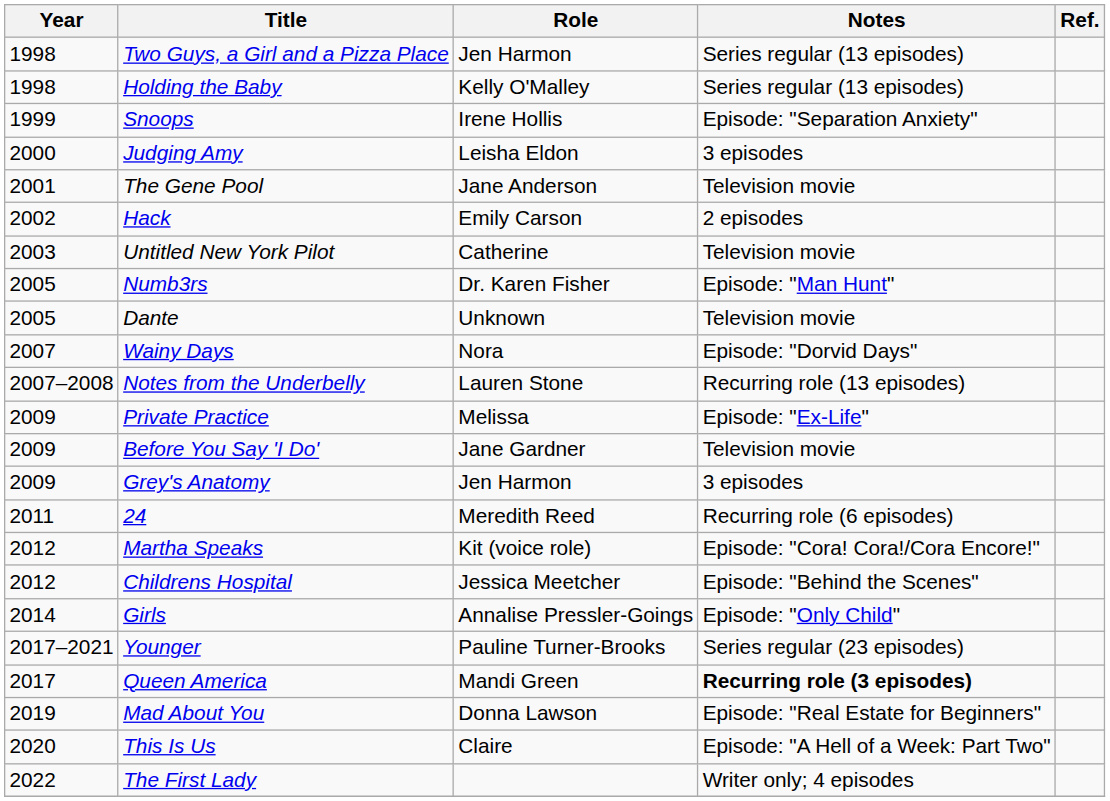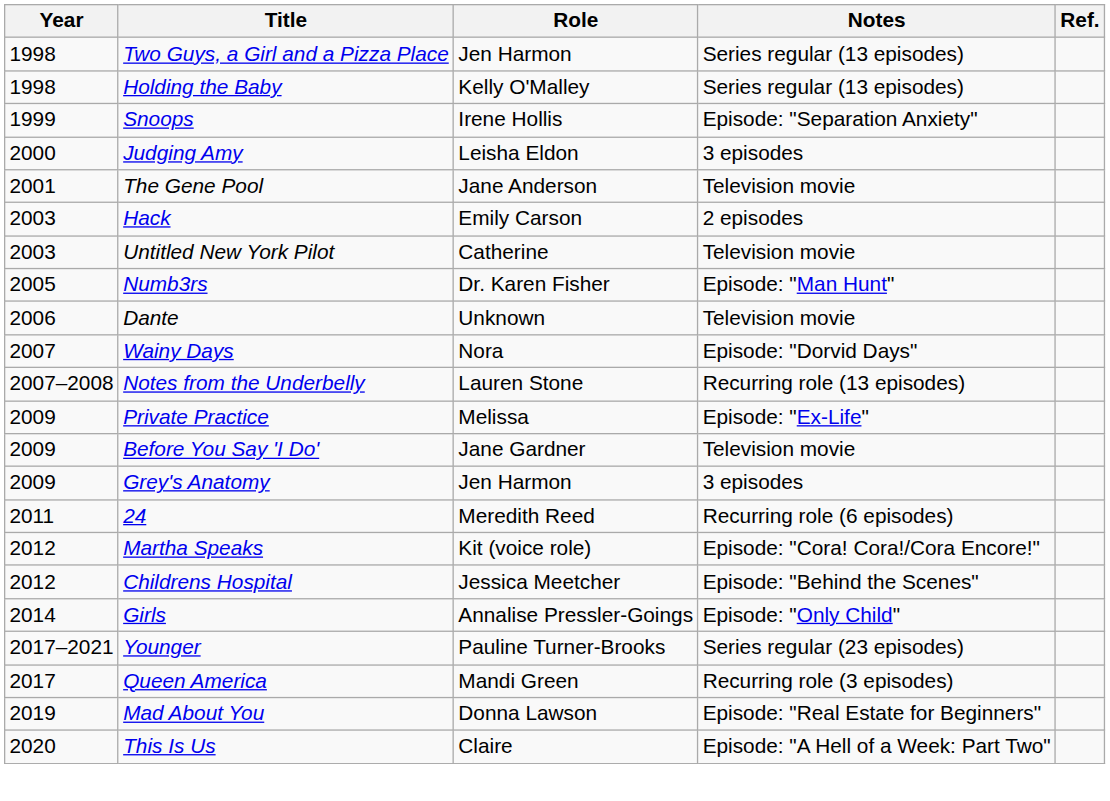Hack | Year: 2002 -> 2003
Dante | Year: 2005 -> 2006
Queen America | Notes: bold -> normal
- row: 2022 | The First Lady | Writer only; 4 episodes
